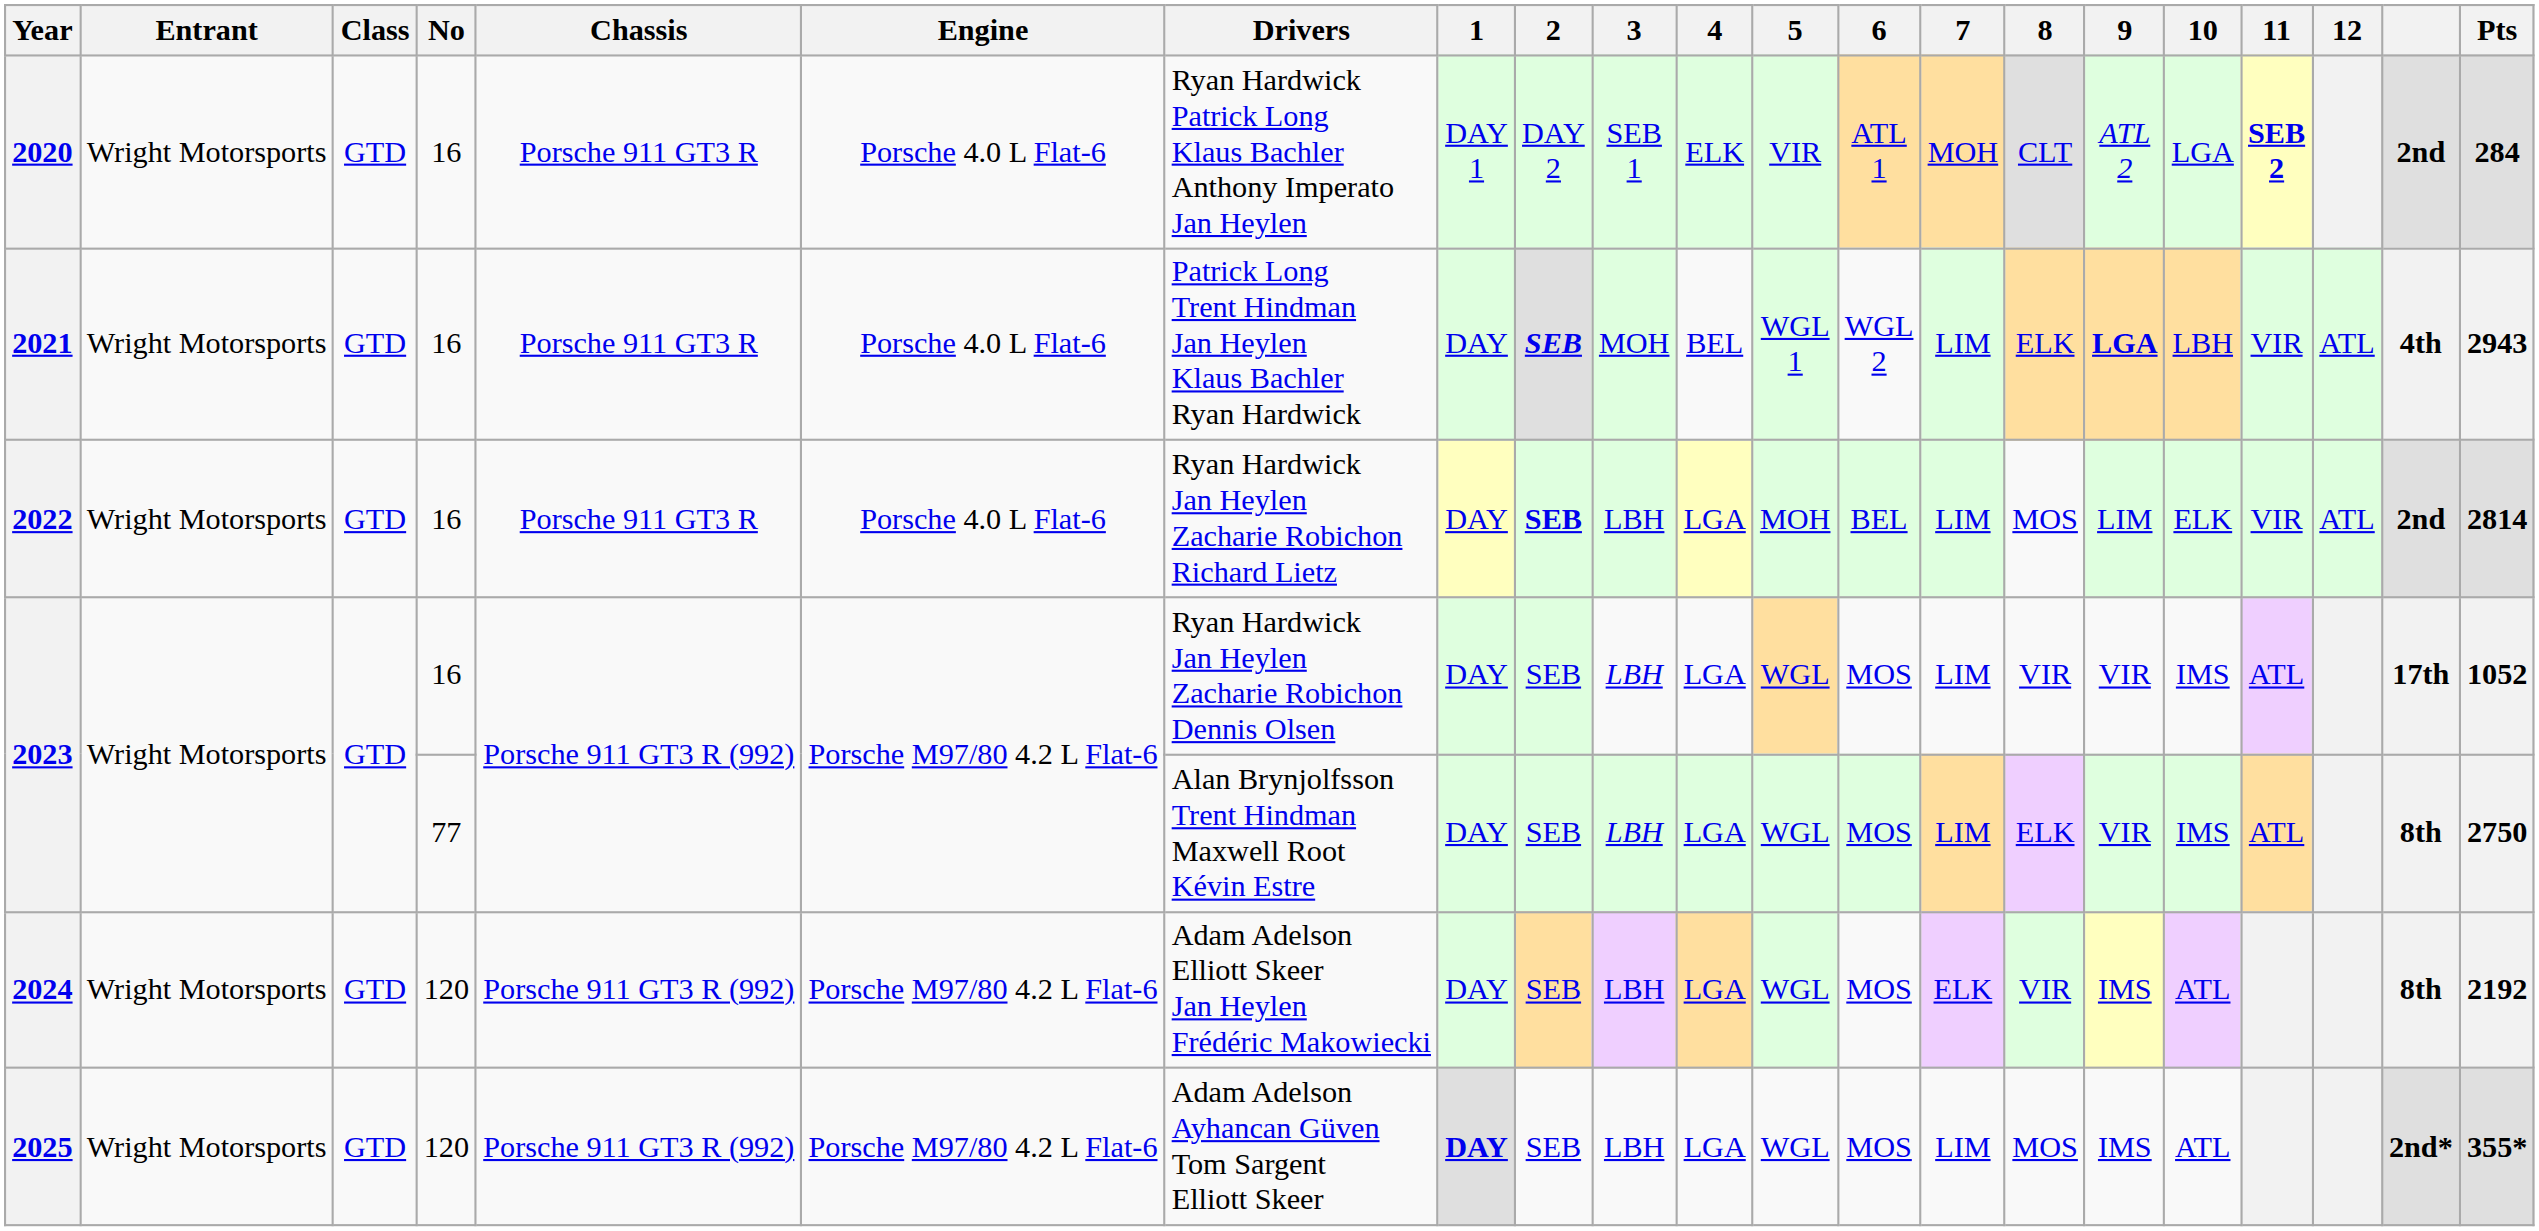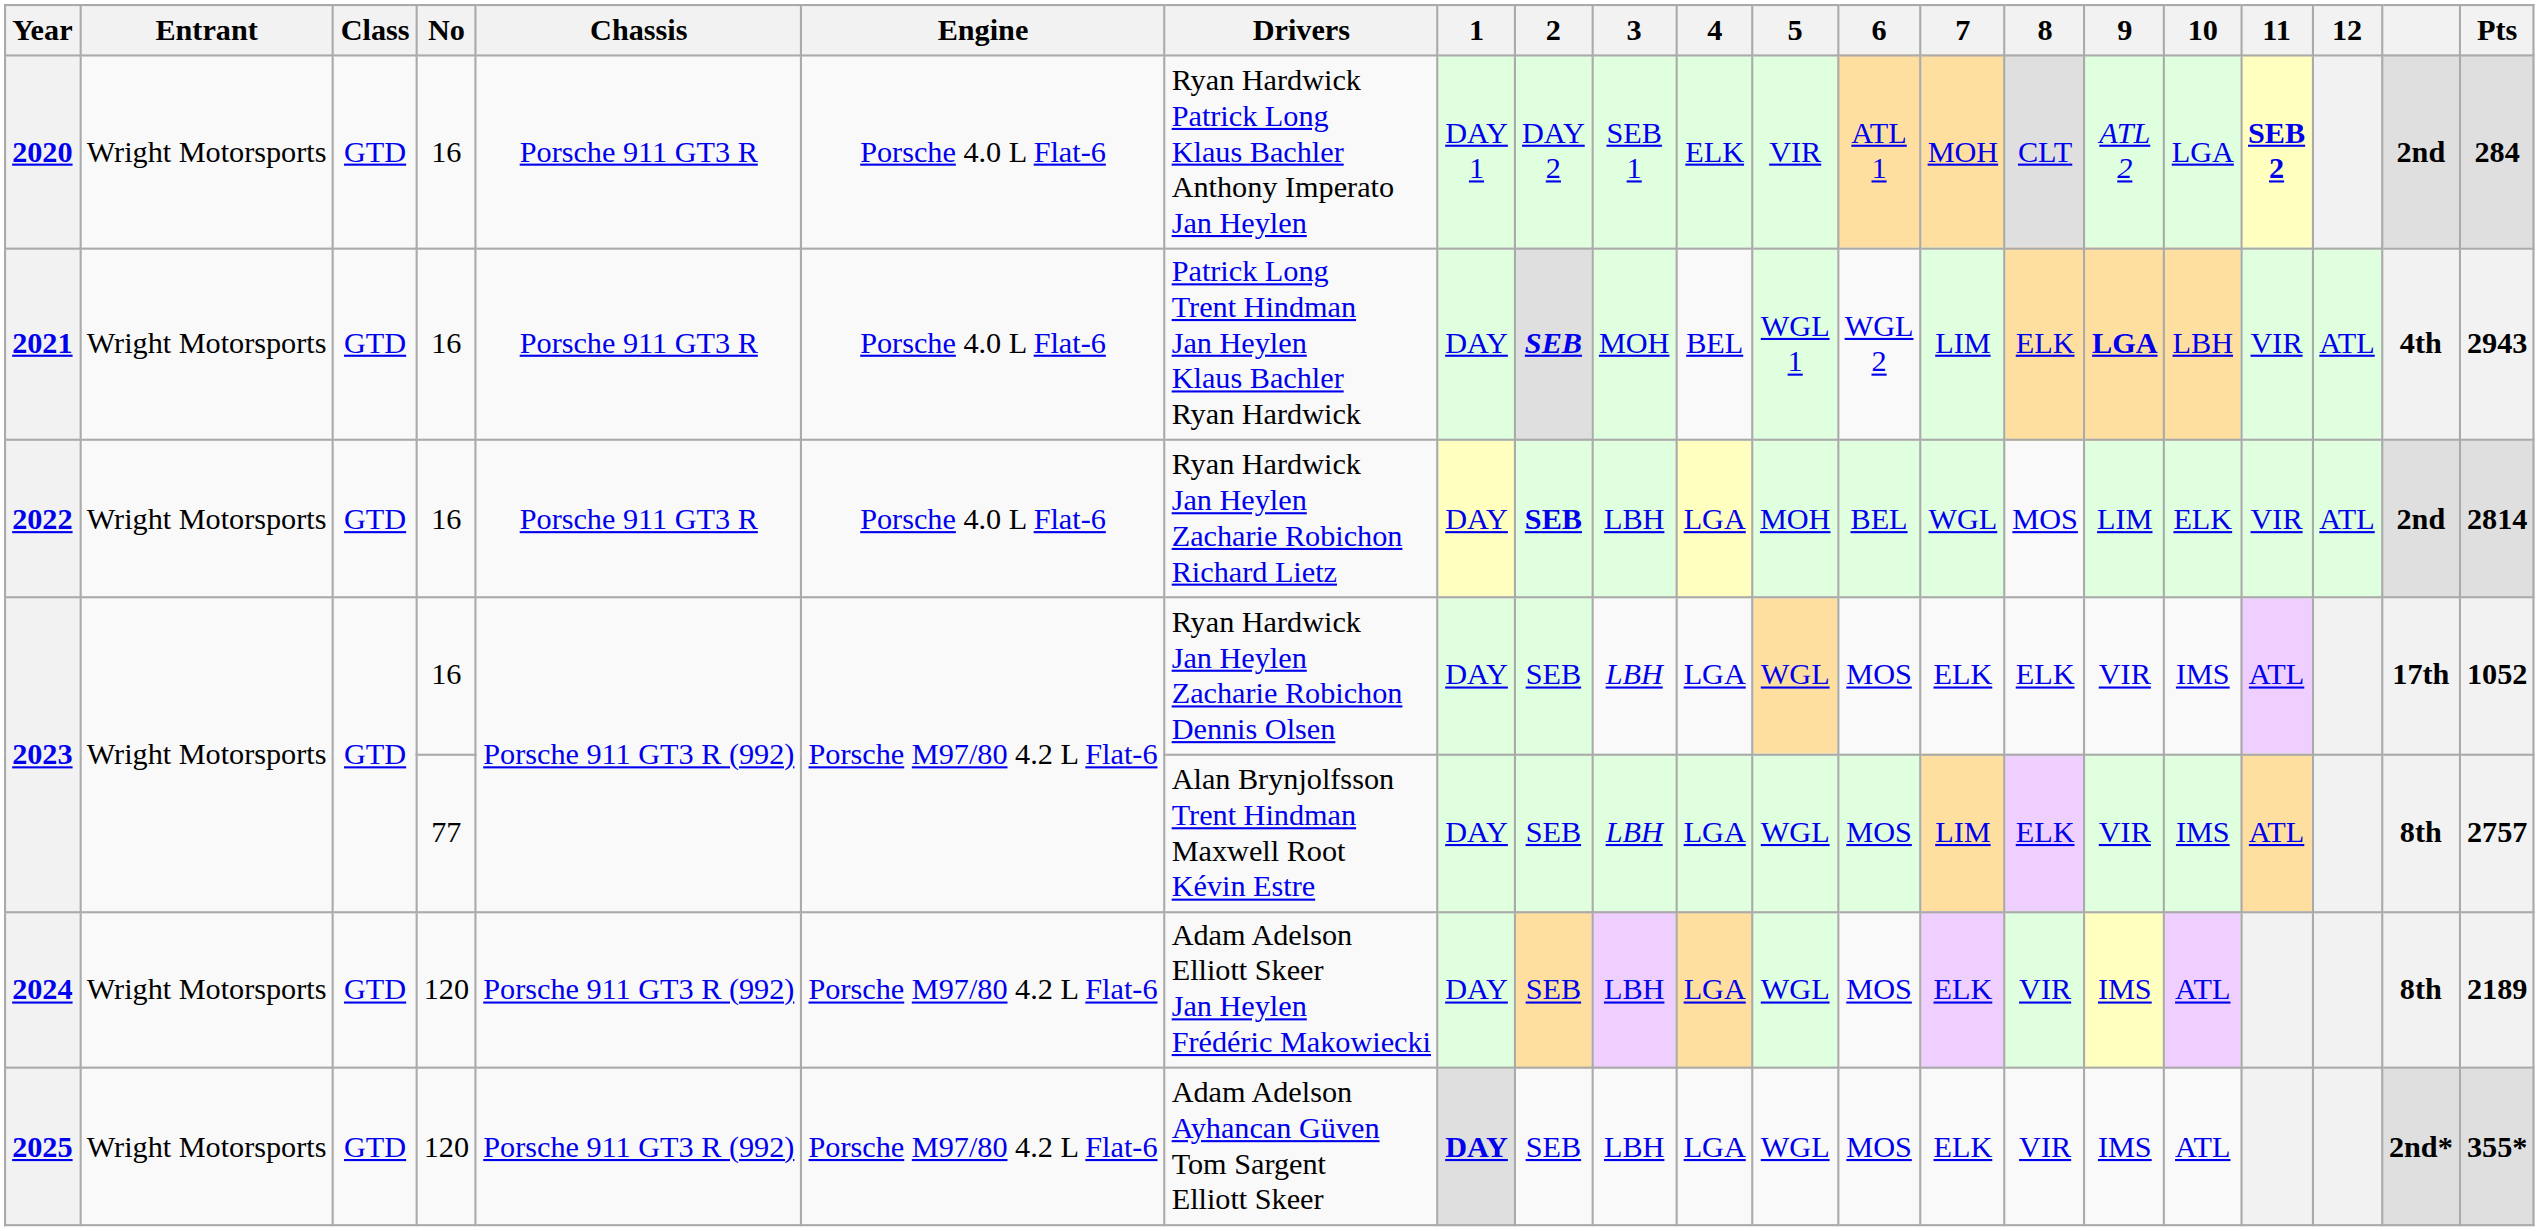2022 | 7: LIM -> WGL
2023 / 16 | 7: LIM -> ELK
2023 / 16 | 8: VIR -> ELK
2023 / 77 | Pts: 2750 -> 2757
2024 | Pts: 2192 -> 2189
2025 | 7: LIM -> ELK
2025 | 8: MOS -> VIR
